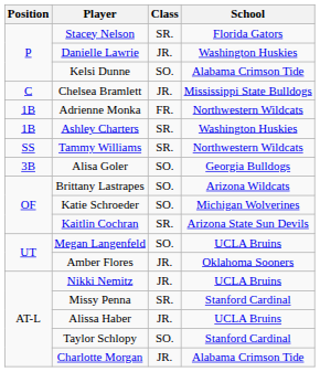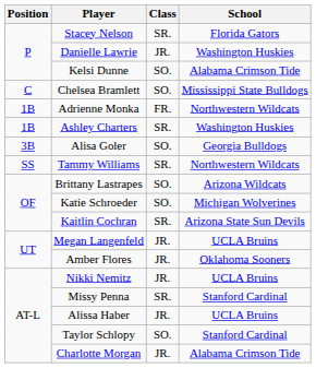Chelsea Bramlett | Class: JR. -> SO.
rows swapped: Alisa Goler <-> Tammy Williams
Megan Langenfeld | Class: SO. -> JR.
